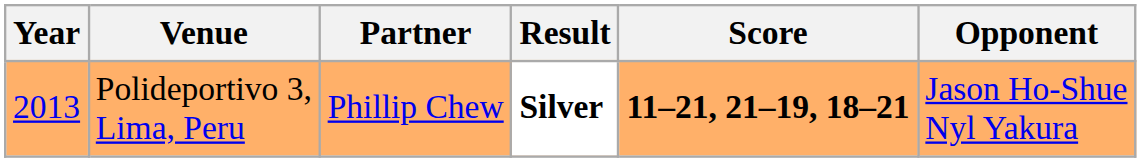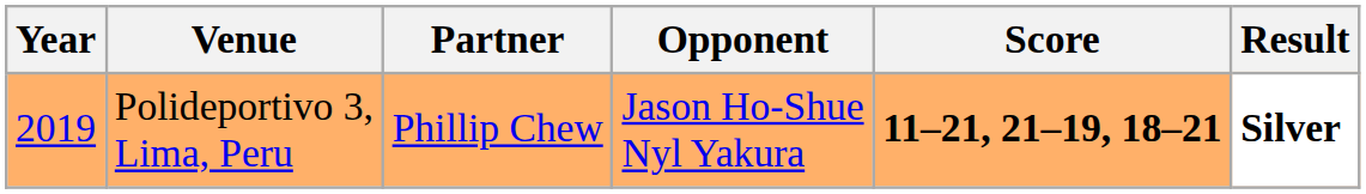columns swapped: Opponent <-> Result
Polideportivo 3, Lima, Peru | Year: 2013 -> 2019
